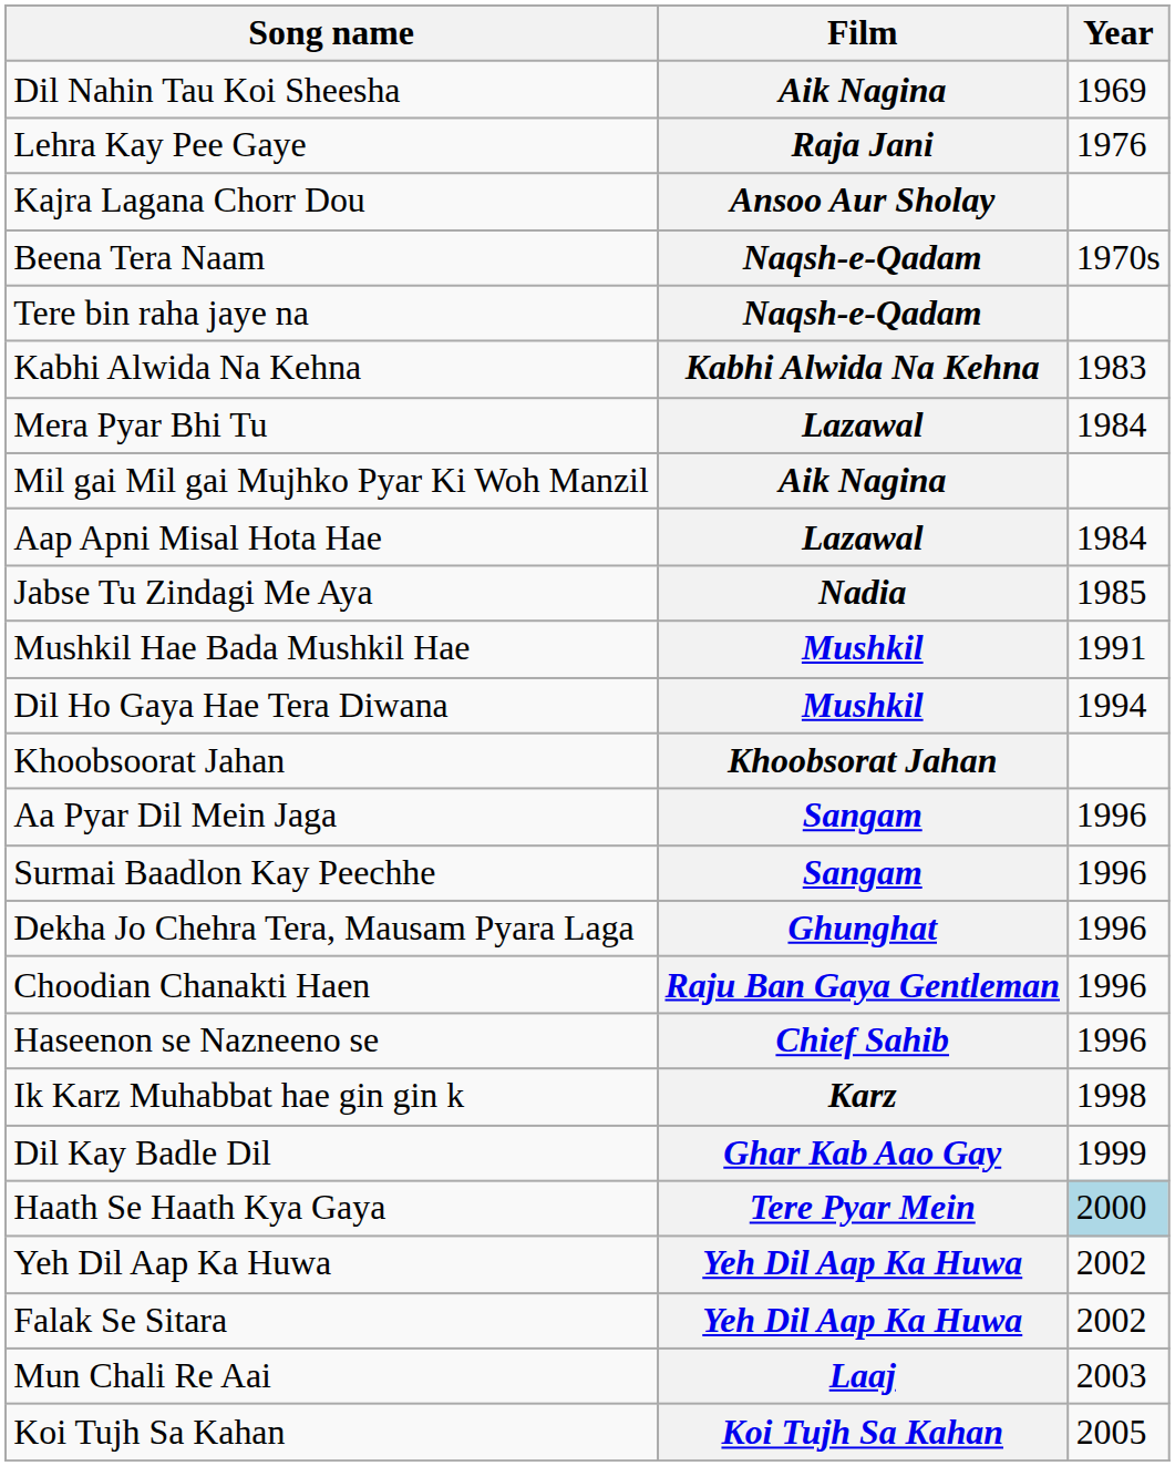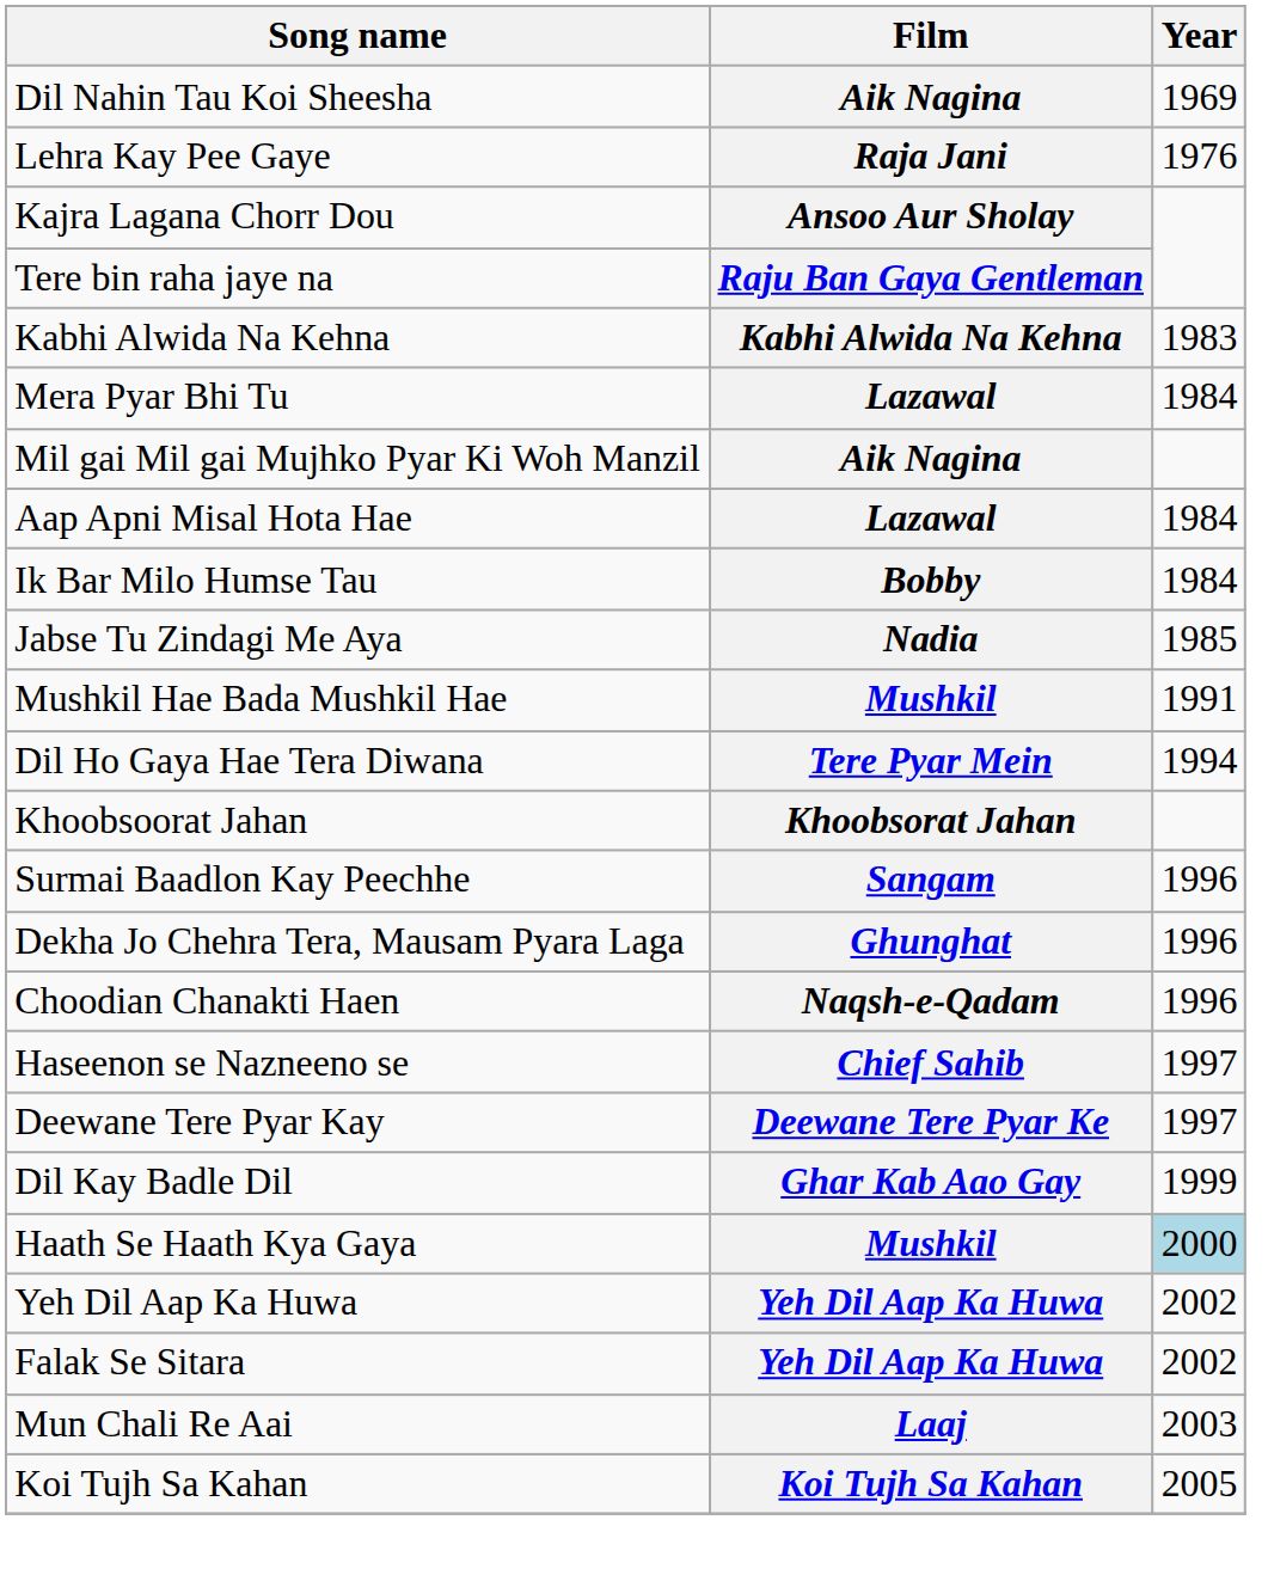- row: Beena Tera Naam | Naqsh-e-Qadam | 1970s
Tere bin raha jaye na | Film: Naqsh-e-Qadam -> Raju Ban Gaya Gentleman
+ row: Ik Bar Milo Humse Tau | Bobby | 1984
Dil Ho Gaya Hae Tera Diwana | Film: Mushkil -> Tere Pyar Mein
- row: Aa Pyar Dil Mein Jaga | Sangam | 1996
Choodian Chanakti Haen | Film: Raju Ban Gaya Gentleman -> Naqsh-e-Qadam
Haseenon se Nazneeno se | Year: 1996 -> 1997
- row: Ik Karz Muhabbat hae gin gin k | Karz | 1998
+ row: Deewane Tere Pyar Kay | Deewane Tere Pyar Ke | 1997
Haath Se Haath Kya Gaya | Film: Tere Pyar Mein -> Mushkil
